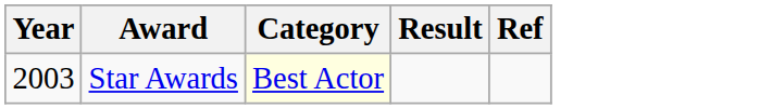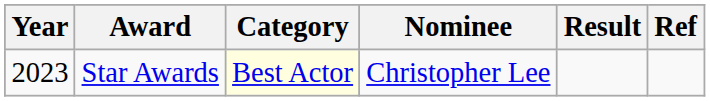+ column: Nominee | Christopher Lee
Star Awards | Year: 2003 -> 2023
